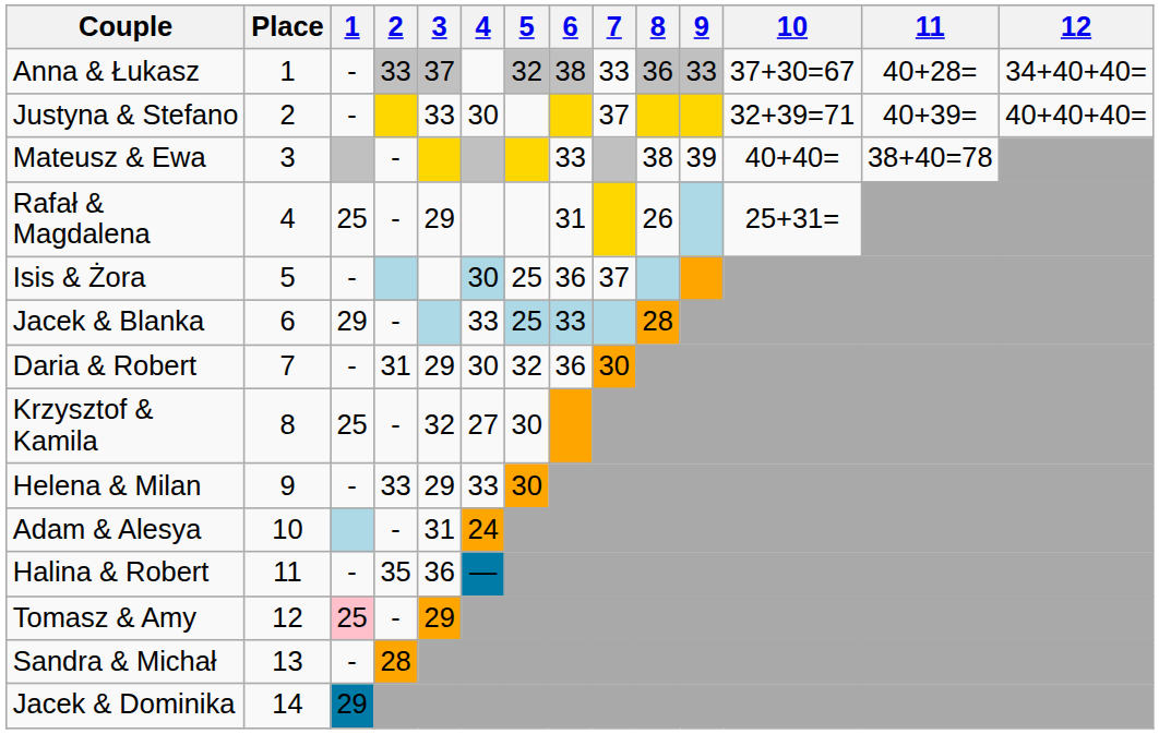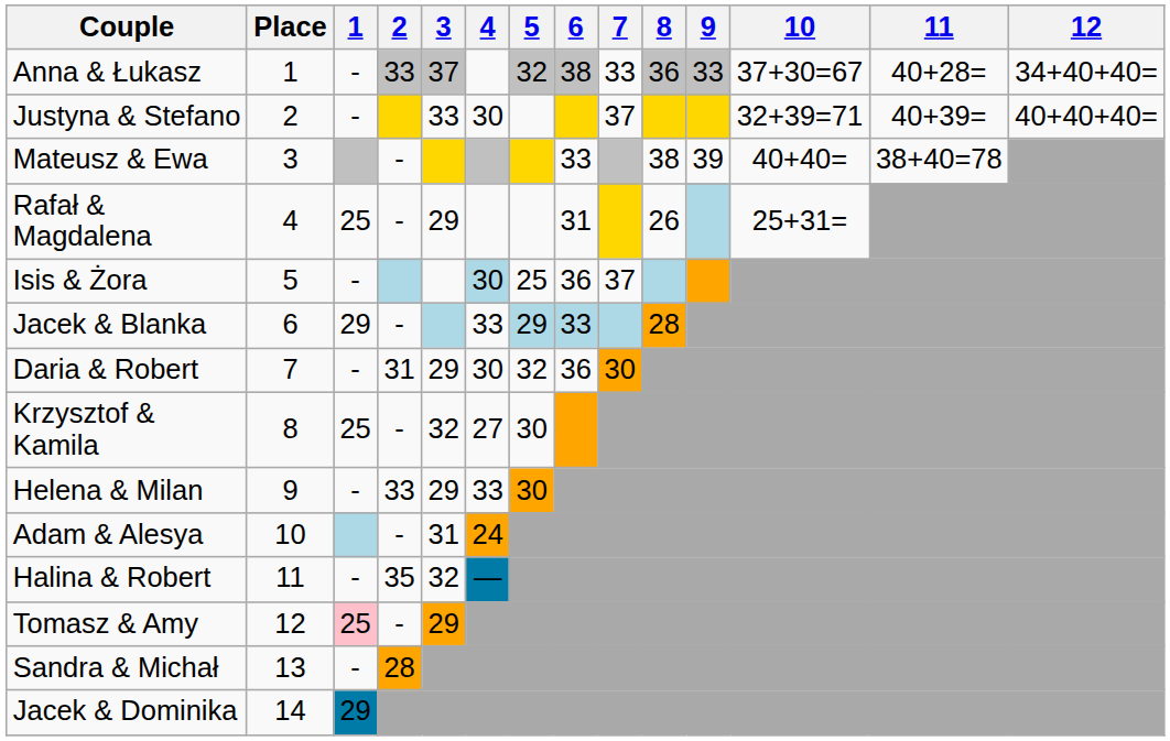Jacek & Blanka | 5: 25 -> 29
Halina & Robert | 3: 36 -> 32
